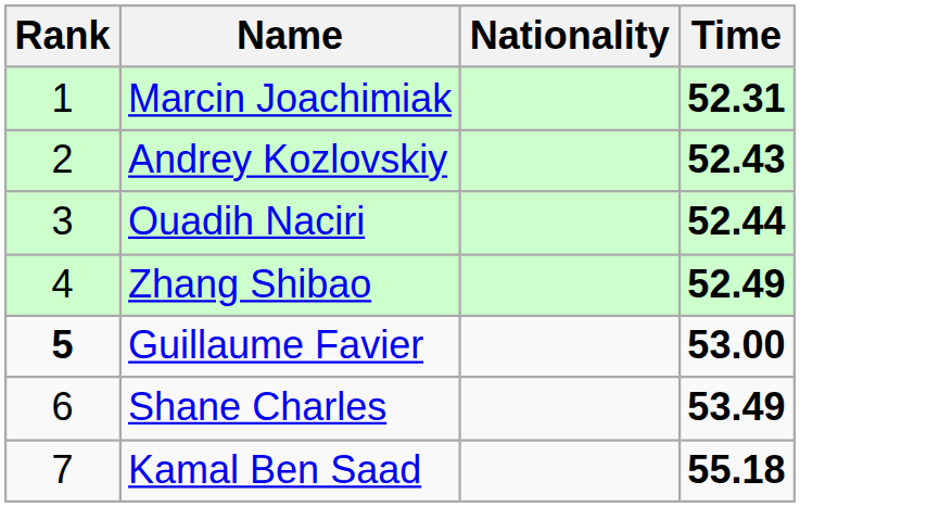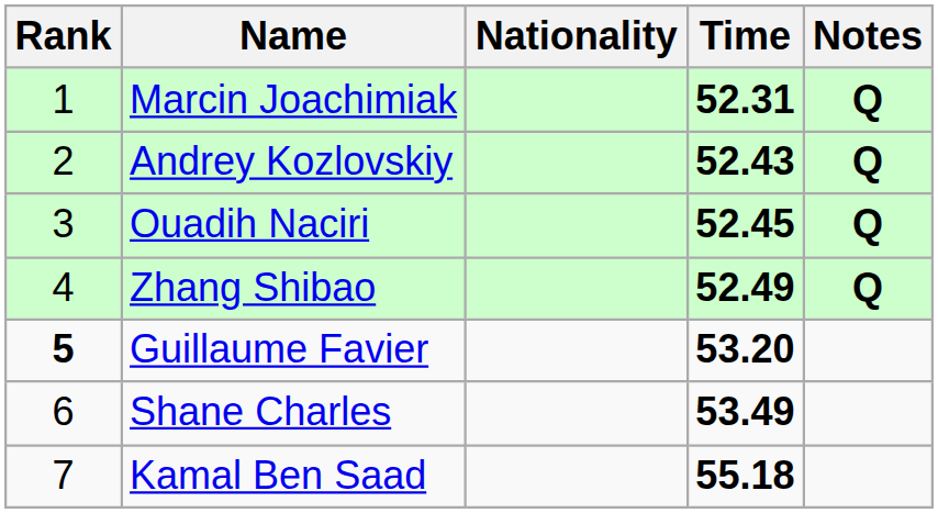+ column: Notes | Q | Q | Q | Q
Ouadih Naciri | Time: 52.44 -> 52.45
Guillaume Favier | Time: 53.00 -> 53.20
